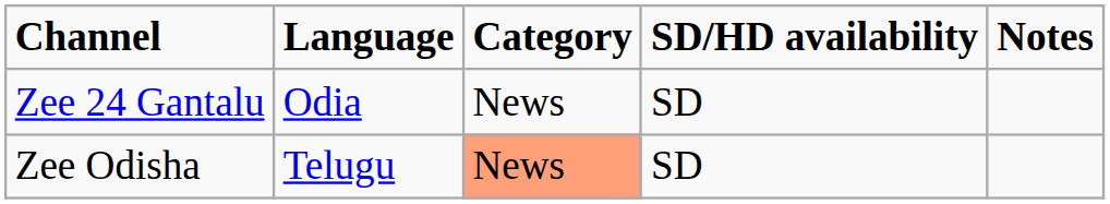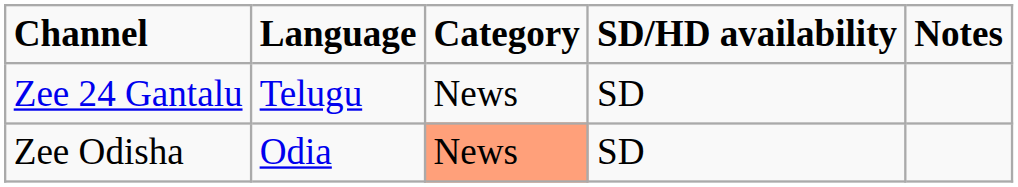Zee 24 Gantalu | Language: Odia -> Telugu
Zee Odisha | Language: Telugu -> Odia
